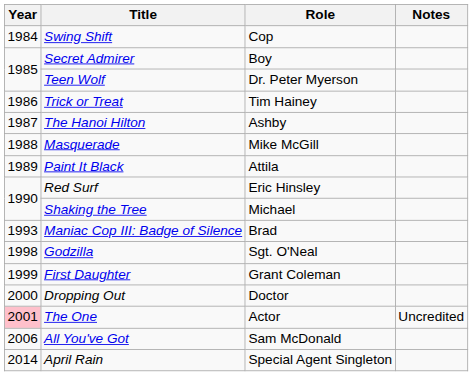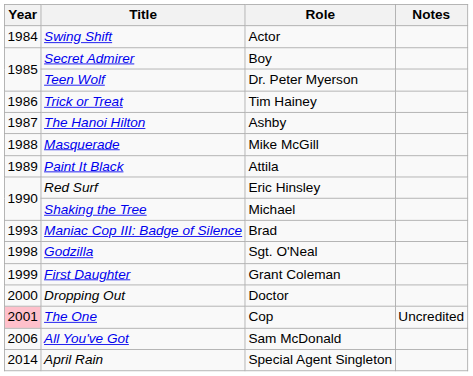Swing Shift | Role: Cop -> Actor
The One | Role: Actor -> Cop
